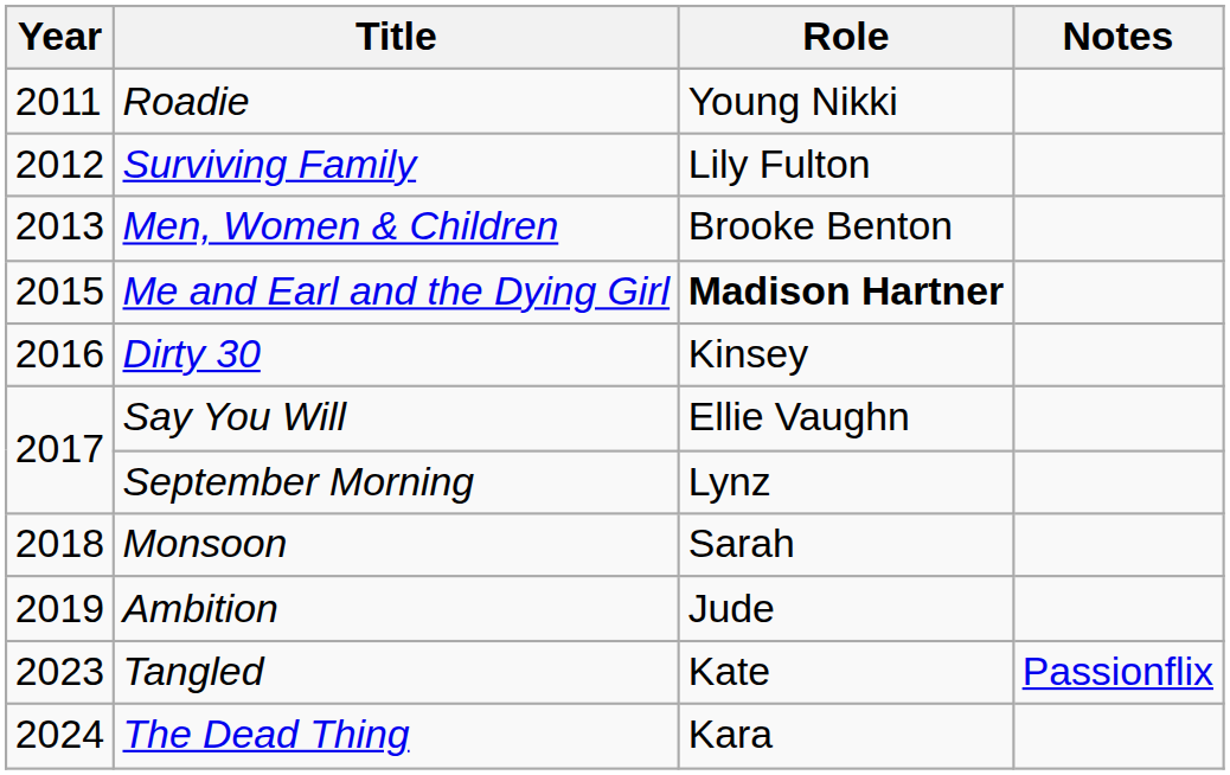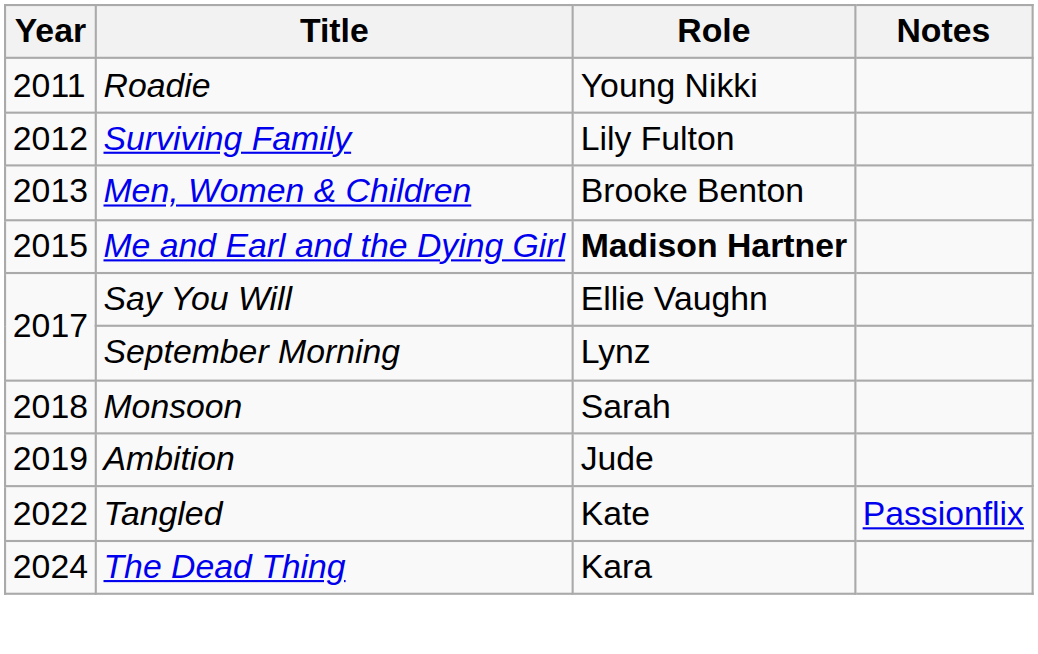- row: 2016 | Dirty 30 | Kinsey
Tangled | Year: 2023 -> 2022
